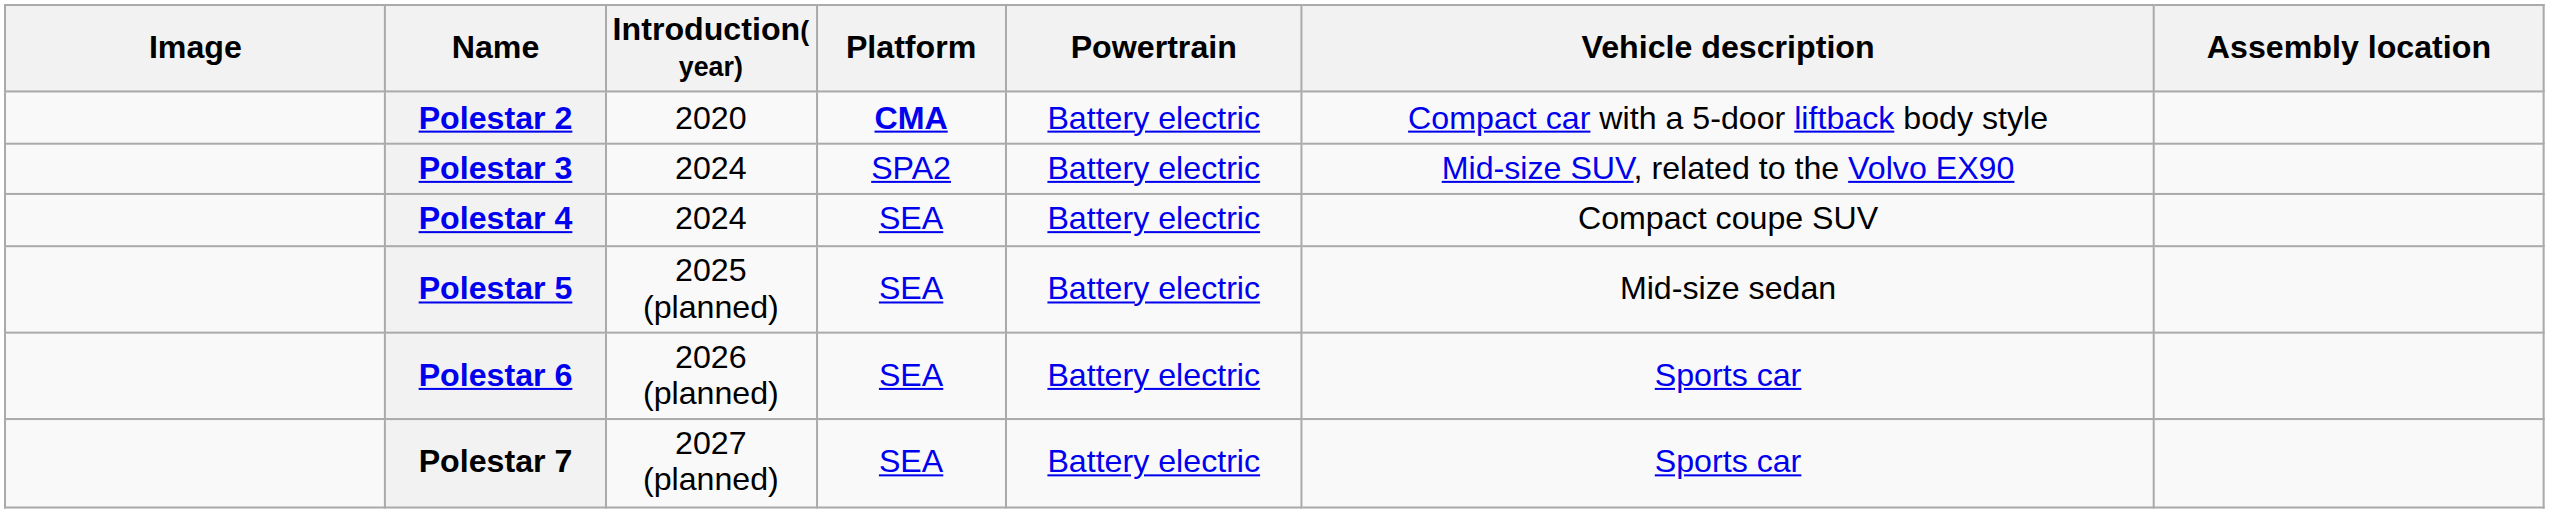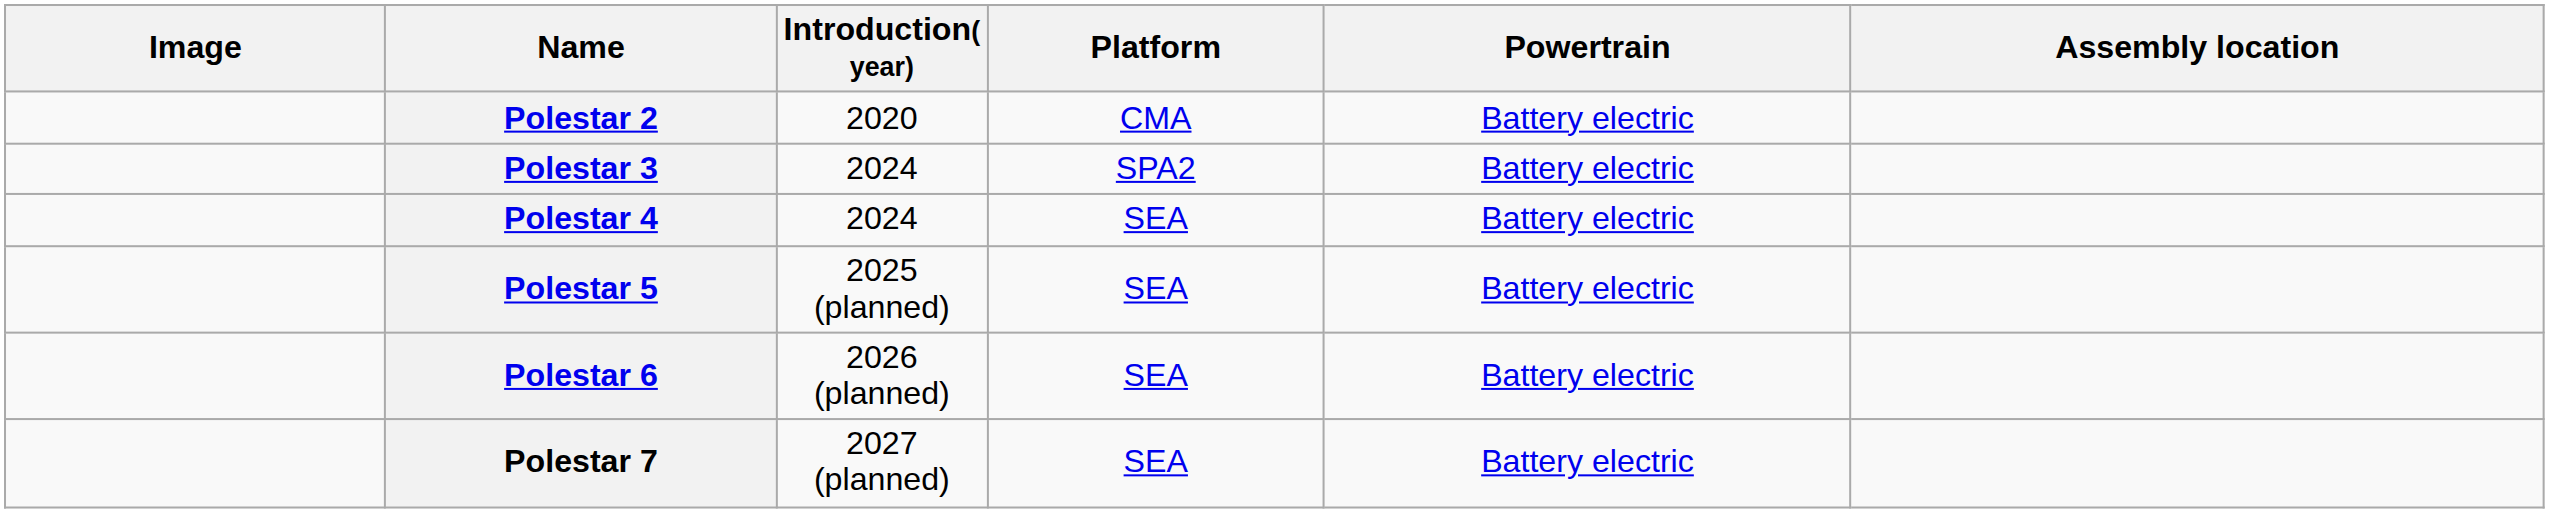- column: Vehicle description | Compact car with a 5-door liftback body style | Mid-size SUV, related to the Volvo EX90 | Compact coupe SUV | Mid-size sedan | Sports car | Sports car
Polestar 2 | Platform: bold -> normal
